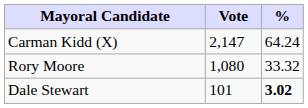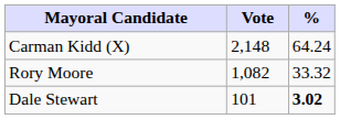Carman Kidd (X) | Vote: 2,147 -> 2,148
Rory Moore | Vote: 1,080 -> 1,082
